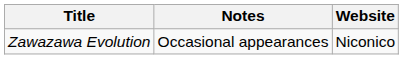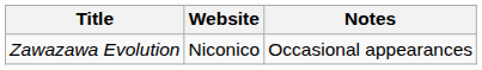columns swapped: Website <-> Notes
